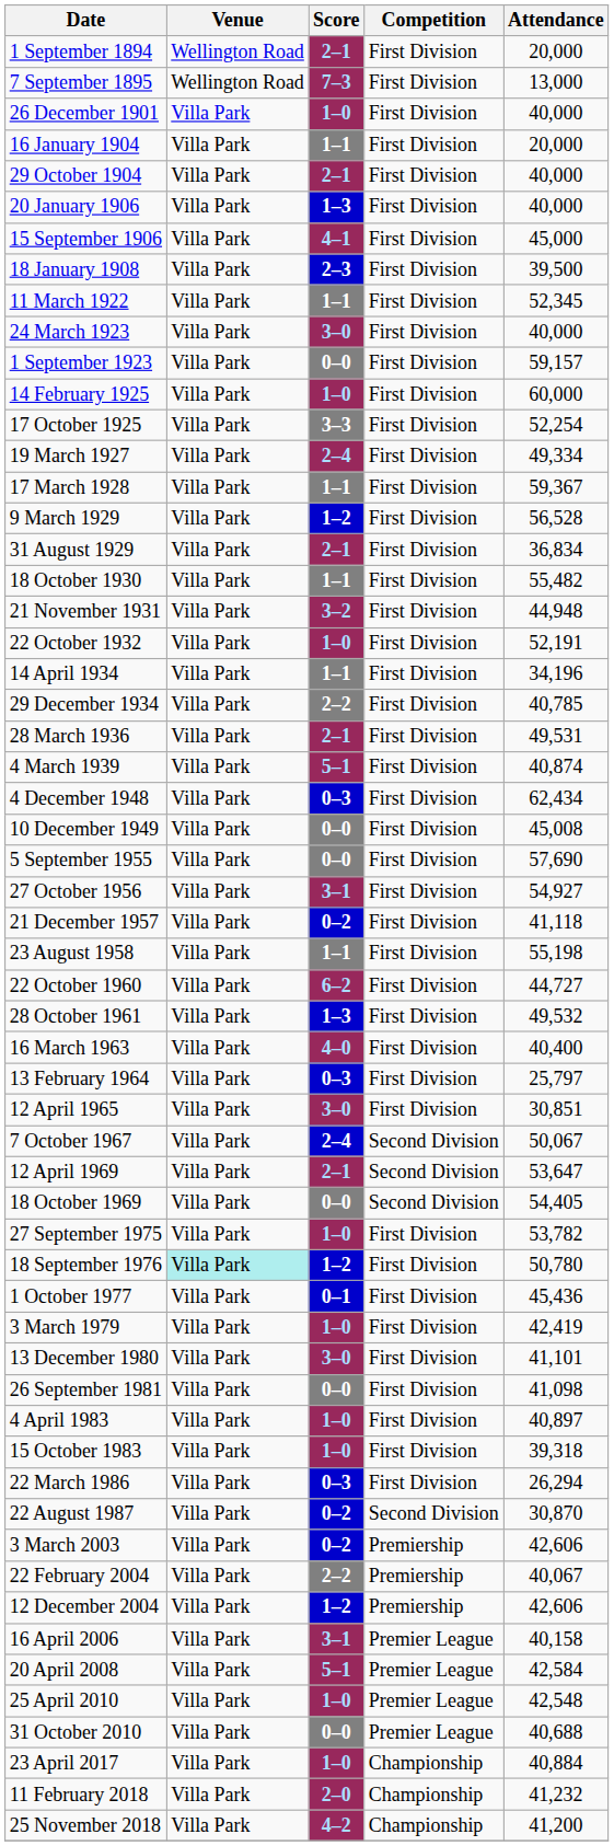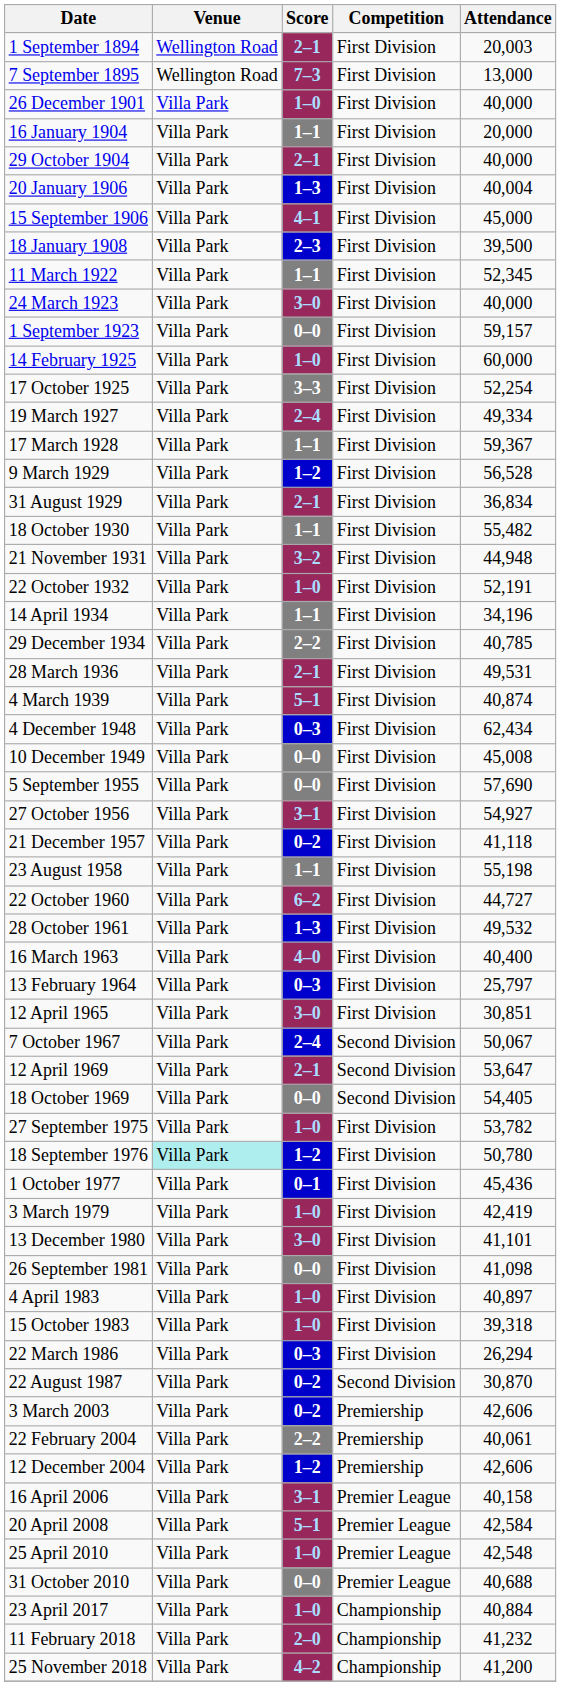1 September 1894 | Attendance: 20,000 -> 20,003
20 January 1906 | Attendance: 40,000 -> 40,004
22 February 2004 | Attendance: 40,067 -> 40,061
